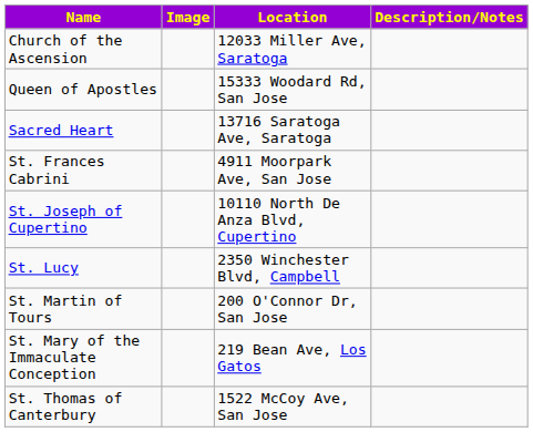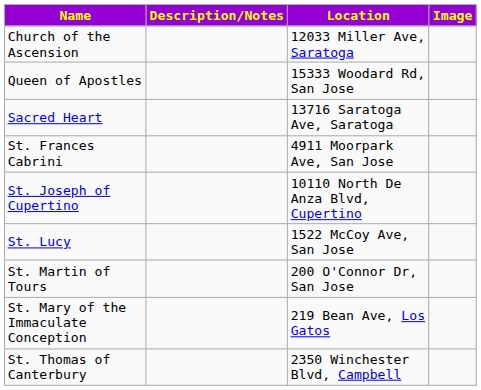columns swapped: Image <-> Description/Notes
St. Lucy | Location: 2350 Winchester Blvd, Campbell -> 1522 McCoy Ave, San Jose
St. Thomas of Canterbury | Location: 1522 McCoy Ave, San Jose -> 2350 Winchester Blvd, Campbell
